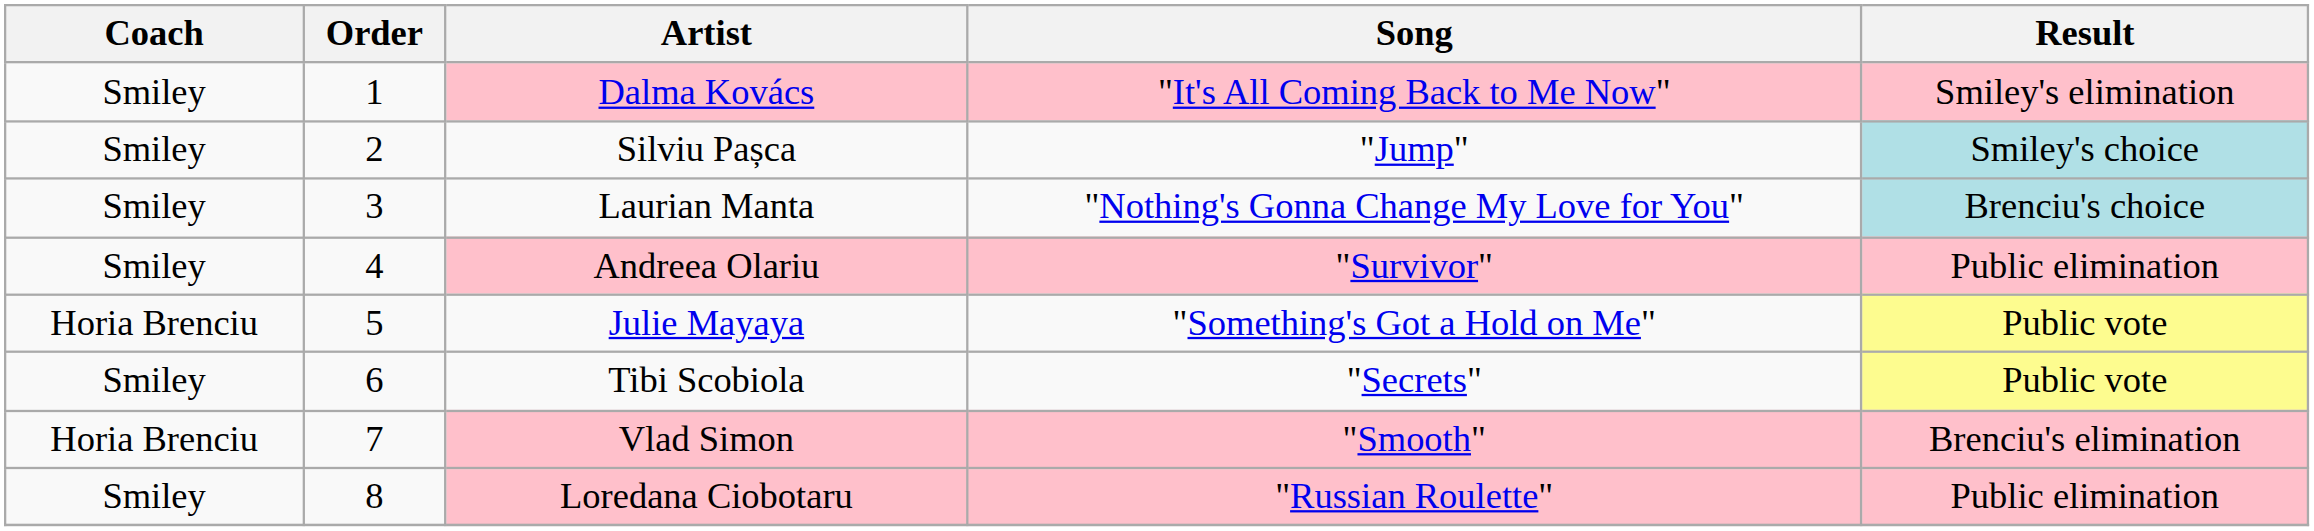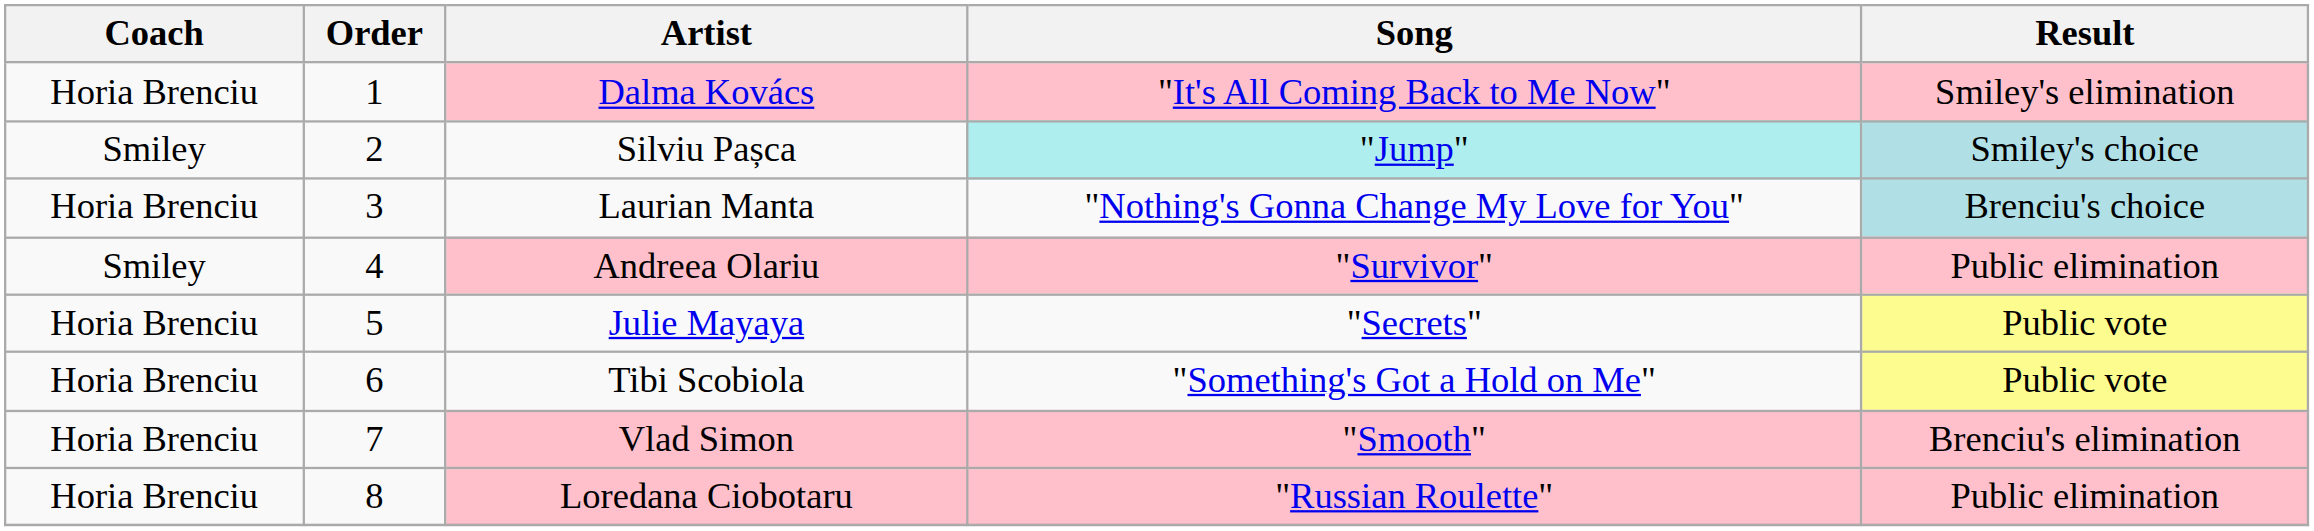Dalma Kovács | Coach: Smiley -> Horia Brenciu
Silviu Pașca | Song: no background -> paleturquoise background
Laurian Manta | Coach: Smiley -> Horia Brenciu
Julie Mayaya | Song: "Something's Got a Hold on Me" -> "Secrets"
Tibi Scobiola | Coach: Smiley -> Horia Brenciu
Tibi Scobiola | Song: "Secrets" -> "Something's Got a Hold on Me"
Loredana Ciobotaru | Coach: Smiley -> Horia Brenciu
